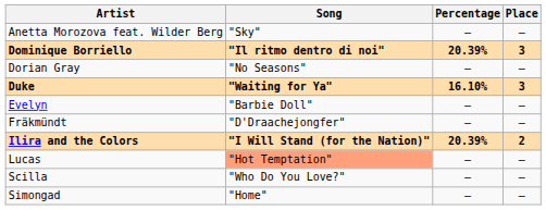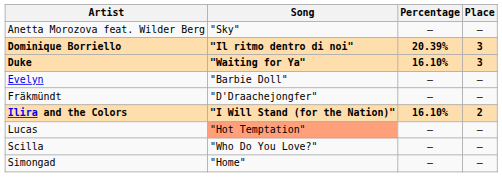- row: Dorian Gray | "No Seasons" | — | —
Ilira and the Colors | Percentage: 20.39% -> 16.10%
